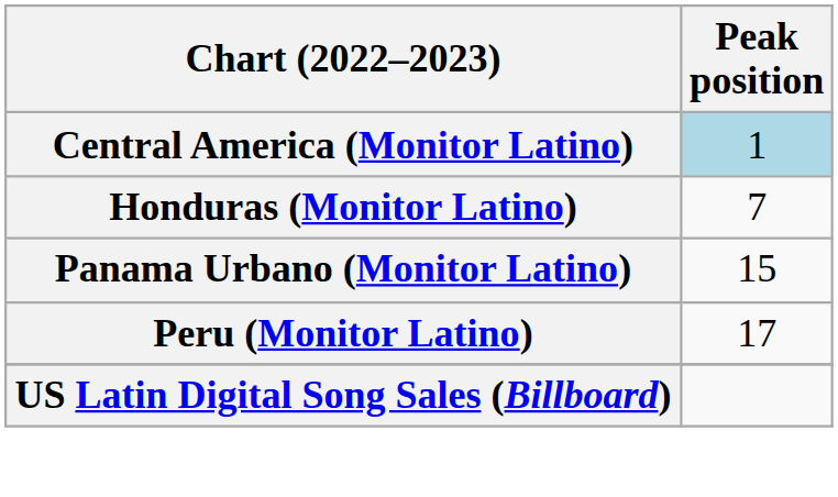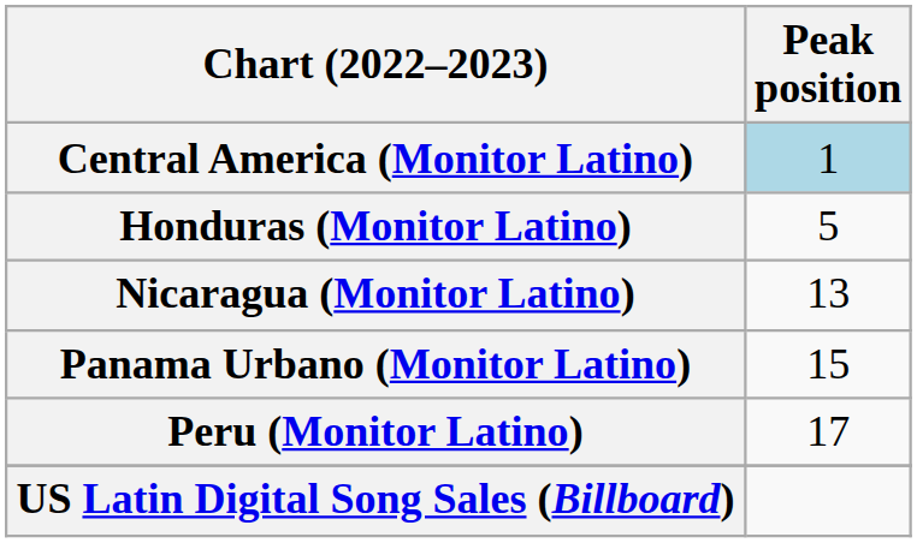Honduras (Monitor Latino) | Peak position: 7 -> 5
+ row: Nicaragua (Monitor Latino) | 13
